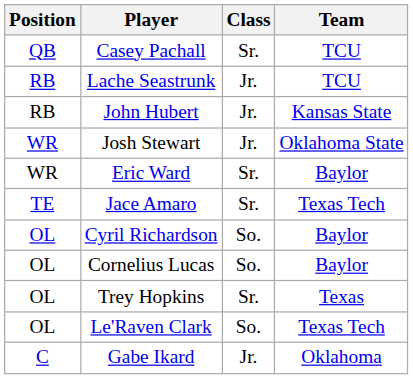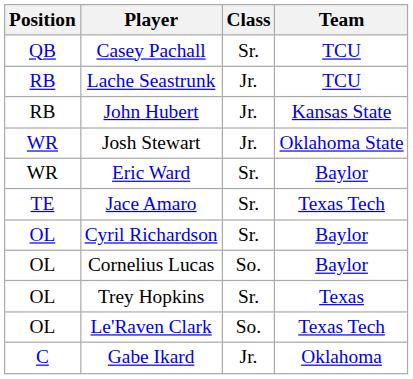Cyril Richardson | Class: So. -> Sr.
